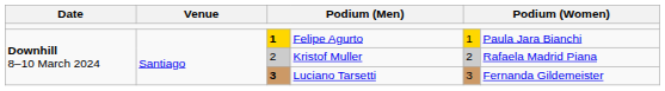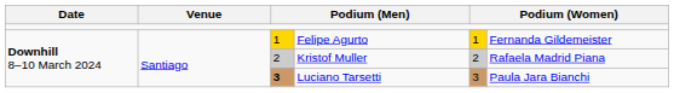Felipe Agurto | column 3: bold -> normal
Felipe Agurto | column 6: Paula Jara Bianchi -> Fernanda Gildemeister
Luciano Tarsetti | column 6: Fernanda Gildemeister -> Paula Jara Bianchi
